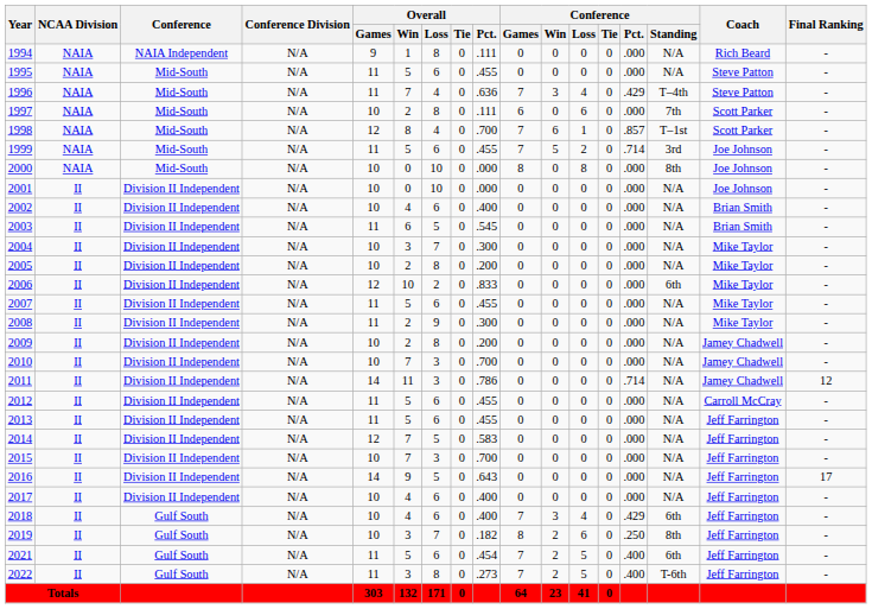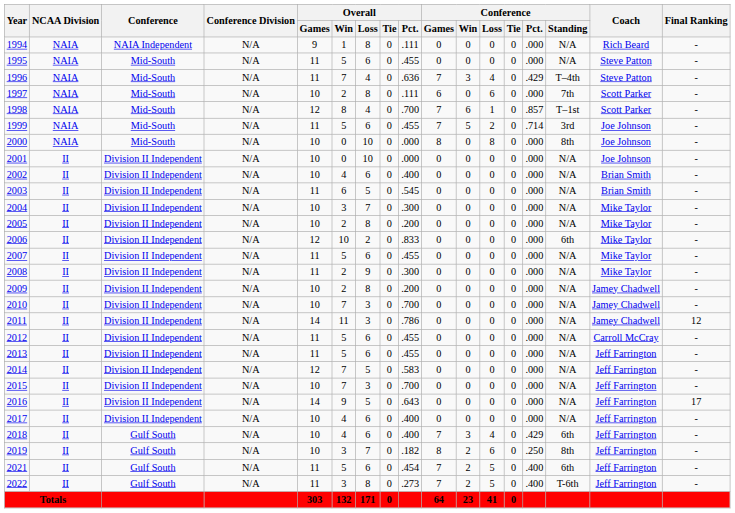2011 | Conference / Pct.: .714 -> .000
